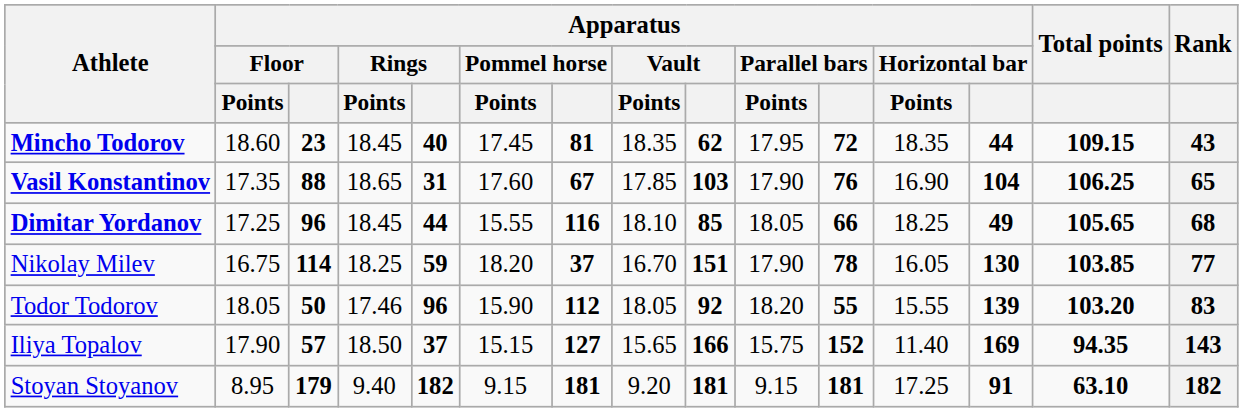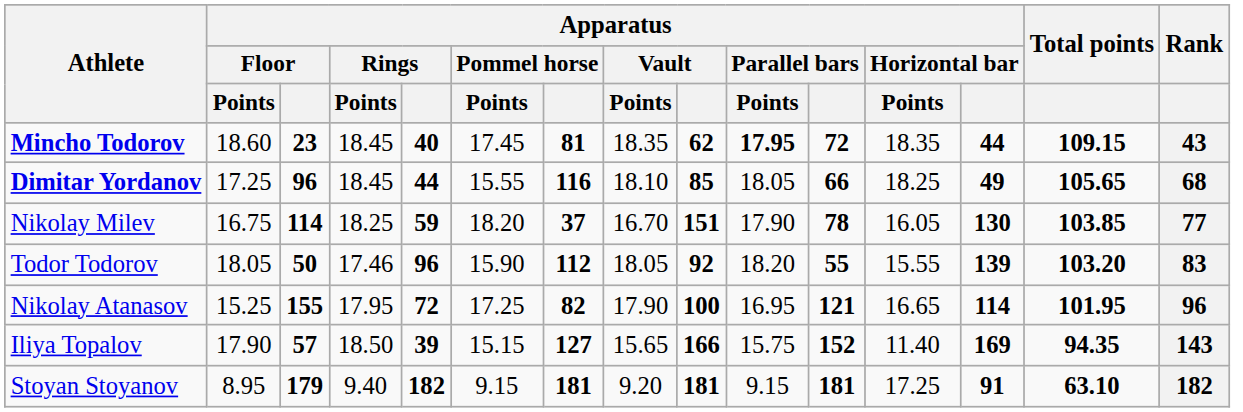Mincho Todorov | Apparatus / Parallel bars / Points: normal -> bold
- row: Vasil Konstantinov | 17.35 | 88 | 18.65 | 31 | 17.60 | 67 | 17.85 | 103 | 17.90 | 76 | 16.90 | 104 | 106.25 | 65
+ row: Nikolay Atanasov | 15.25 | 155 | 17.95 | 72 | 17.25 | 82 | 17.90 | 100 | 16.95 | 121 | 16.65 | 114 | 101.95 | 96
Iliya Topalov | Apparatus / Rings: 37 -> 39
